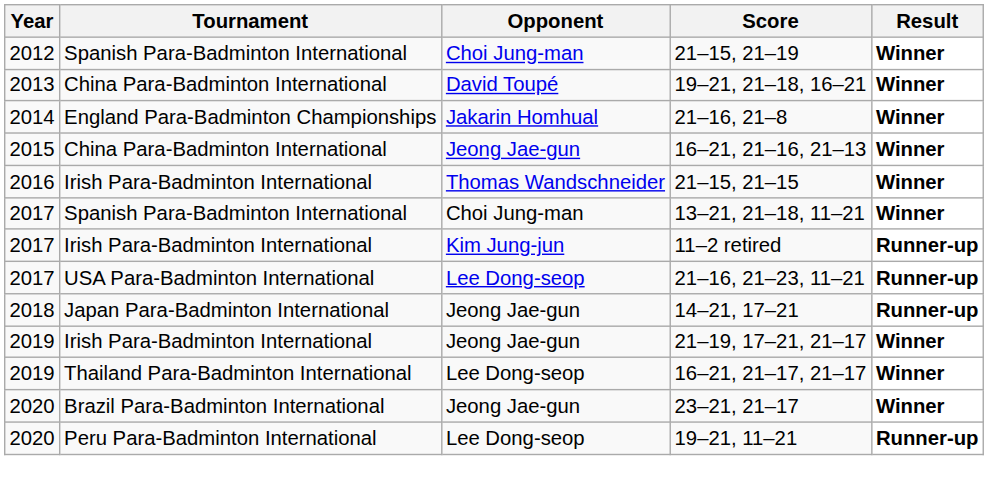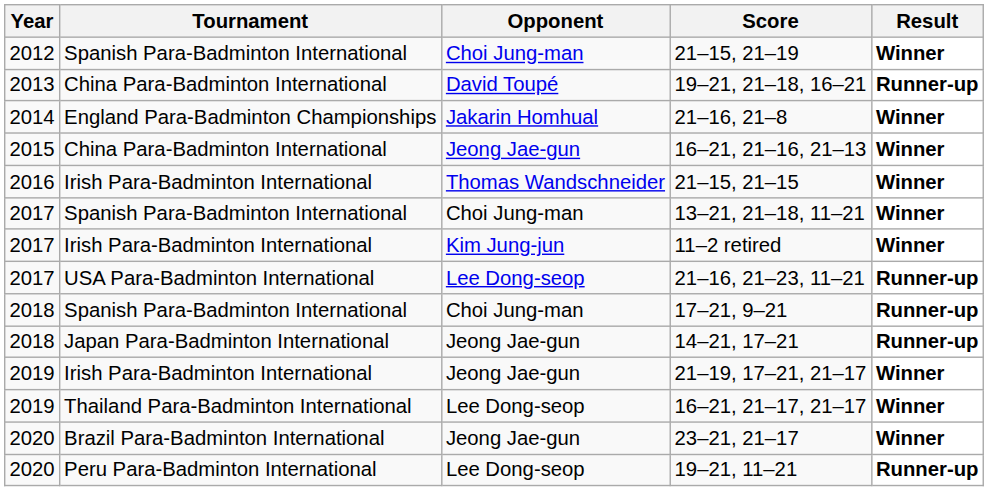19–21, 21–18, 16–21 | Result: Winner -> Runner-up
11–2 retired | Result: Runner-up -> Winner
+ row: 2018 | Spanish Para-Badminton International | Choi Jung-man | 17–21, 9–21 | Runner-up
